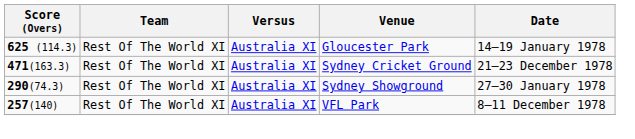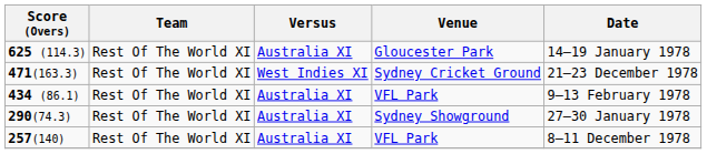471(163.3) | Versus: Australia XI -> West Indies XI
+ row: 434 (86.1) | Rest Of The World XI | Australia XI | VFL Park | 9–13 February 1978
